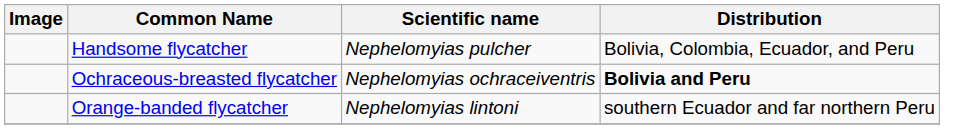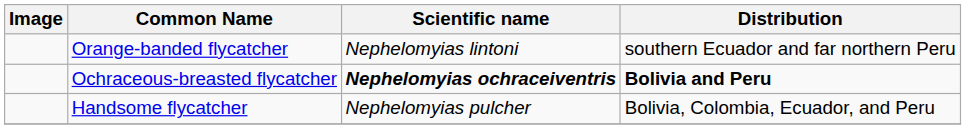rows swapped: Orange-banded flycatcher <-> Handsome flycatcher
Ochraceous-breasted flycatcher | Scientific name: normal -> bold
